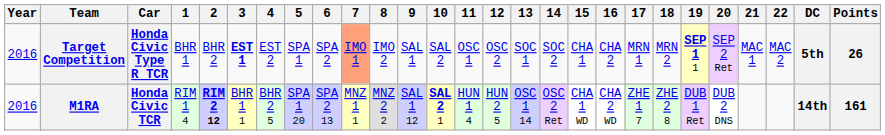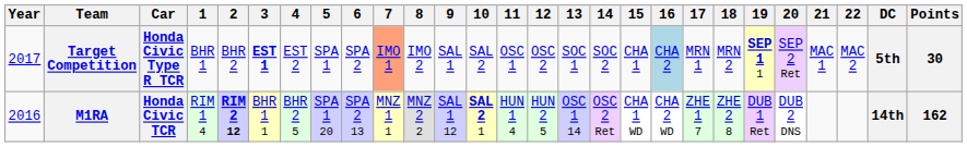Target Competition | Year: 2016 -> 2017
Target Competition | 16: no background -> lightblue background
Target Competition | Points: 26 -> 30
M1RA | Points: 161 -> 162
